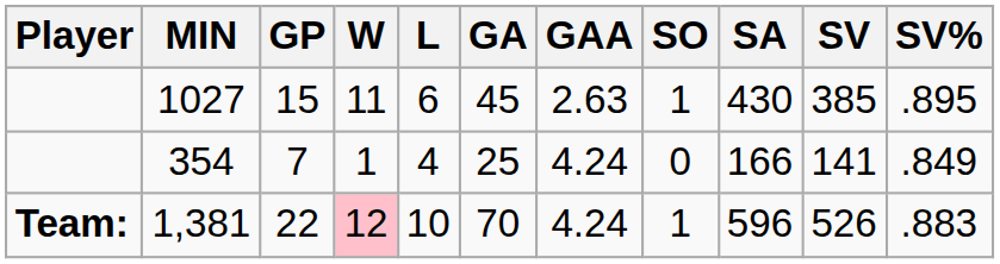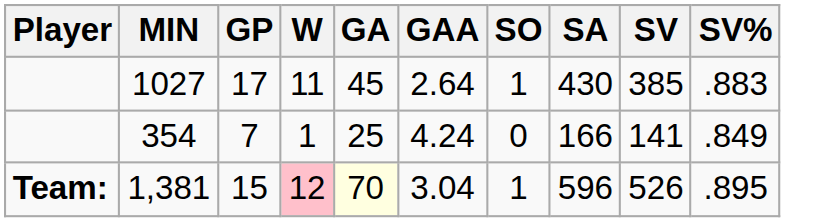- column: L | 6 | 4 | 10
1027 | GP: 15 -> 17
1027 | GAA: 2.63 -> 2.64
1027 | SV%: .895 -> .883
1,381 | GP: 22 -> 15
1,381 | GA: no background -> lightyellow background
1,381 | GAA: 4.24 -> 3.04
1,381 | SV%: .883 -> .895
